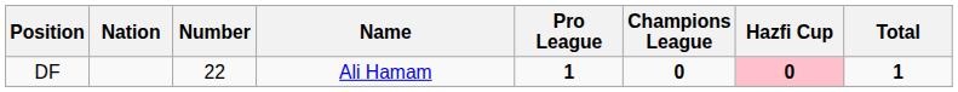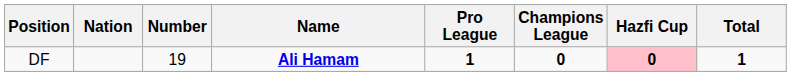DF | Number: 22 -> 19
DF | Name: normal -> bold
